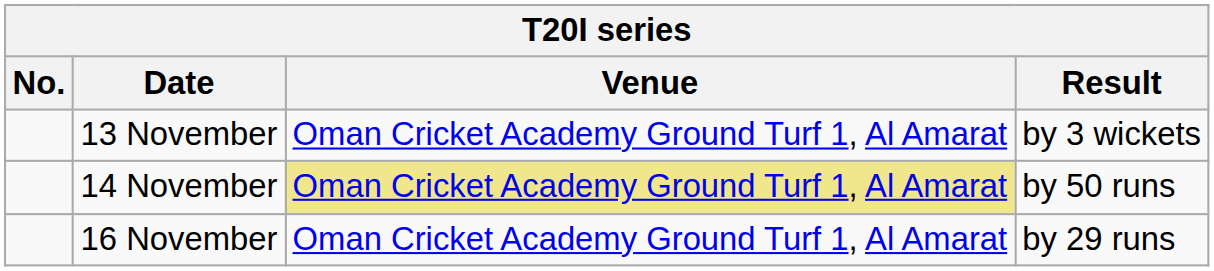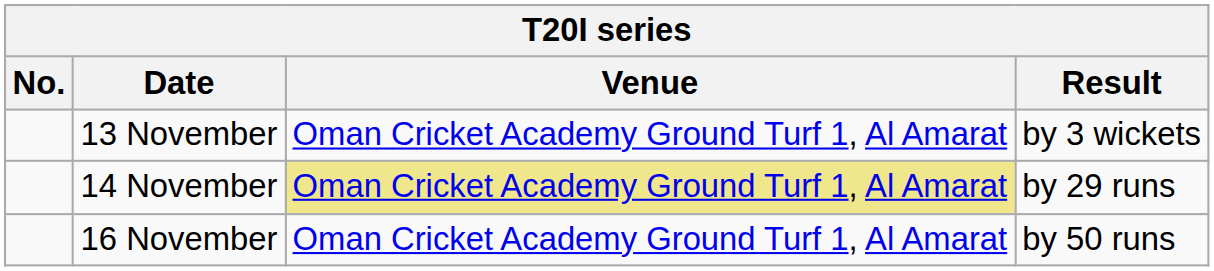14 November | Result: by 50 runs -> by 29 runs
16 November | Result: by 29 runs -> by 50 runs
